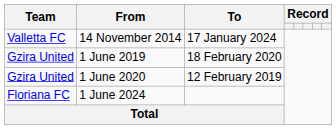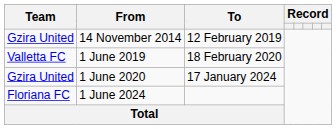14 November 2014 | Team: Valletta FC -> Gzira United
14 November 2014 | To: 17 January 2024 -> 12 February 2019
1 June 2019 | Team: Gzira United -> Valletta FC
1 June 2020 | To: 12 February 2019 -> 17 January 2024
